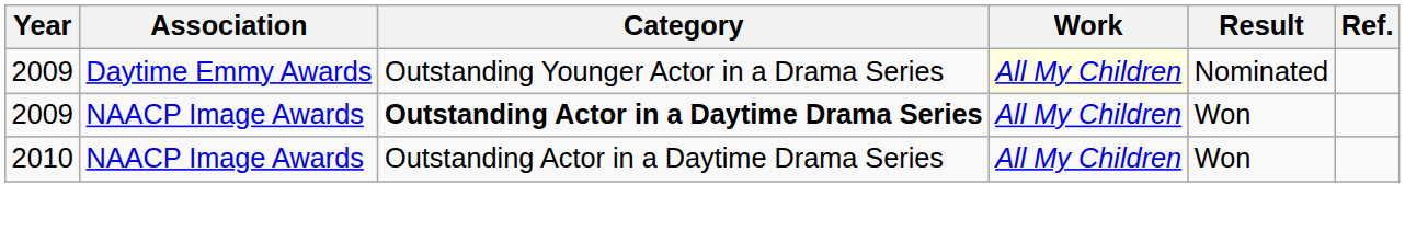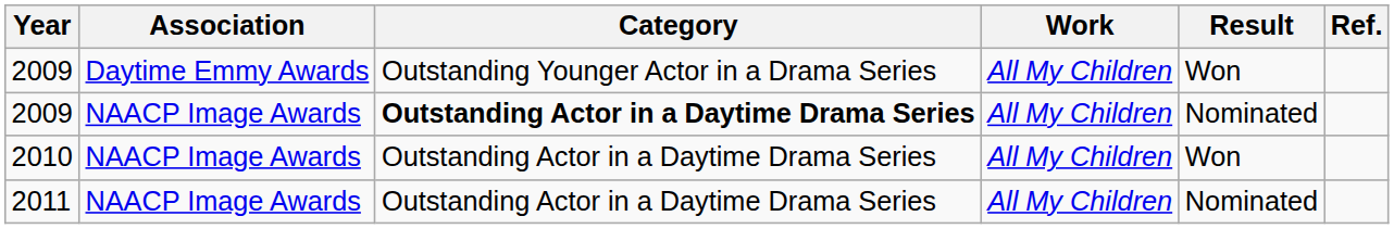2009 / Daytime Emmy Awards | Work: lightyellow background -> no background
2009 / Daytime Emmy Awards | Result: Nominated -> Won
2009 / NAACP Image Awards | Result: Won -> Nominated
+ row: 2011 | NAACP Image Awards | Outstanding Actor in a Daytime Drama Series | All My Children | Nominated
